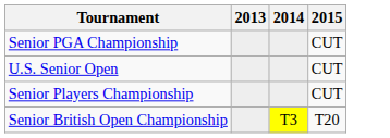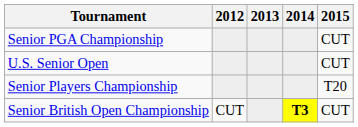+ column: 2012 | CUT
Senior Players Championship | 2015: CUT -> T20
Senior British Open Championship | 2014: normal -> bold
Senior British Open Championship | 2015: T20 -> CUT
